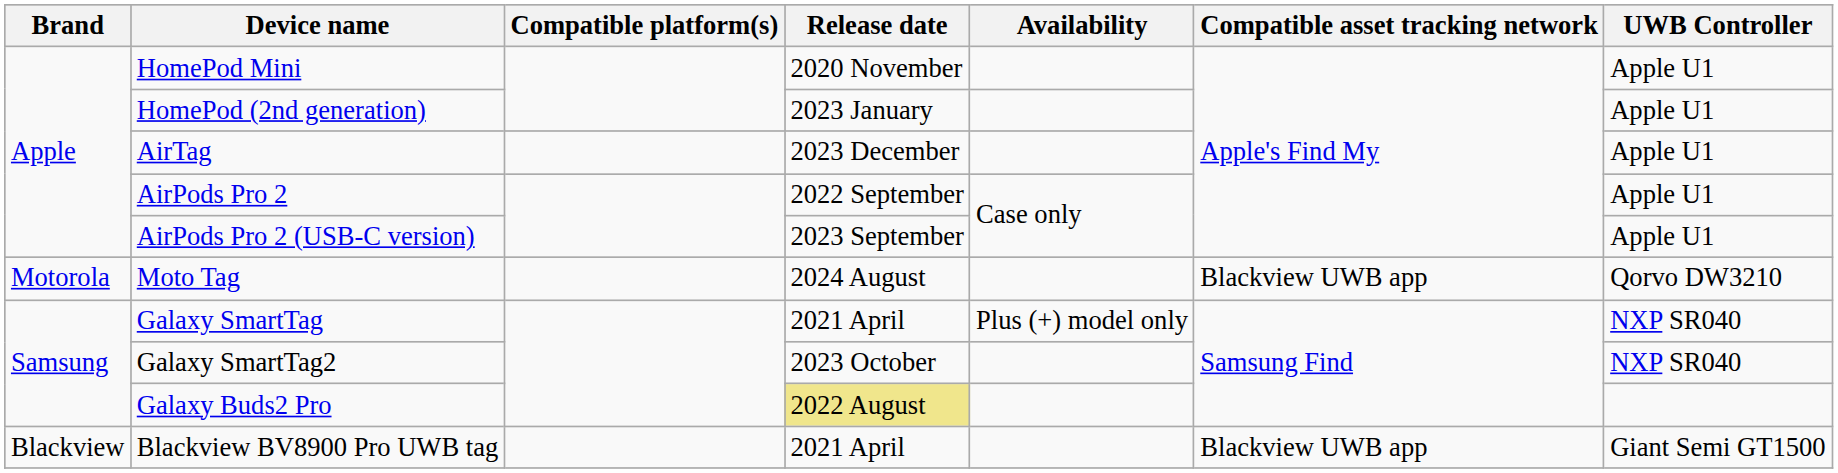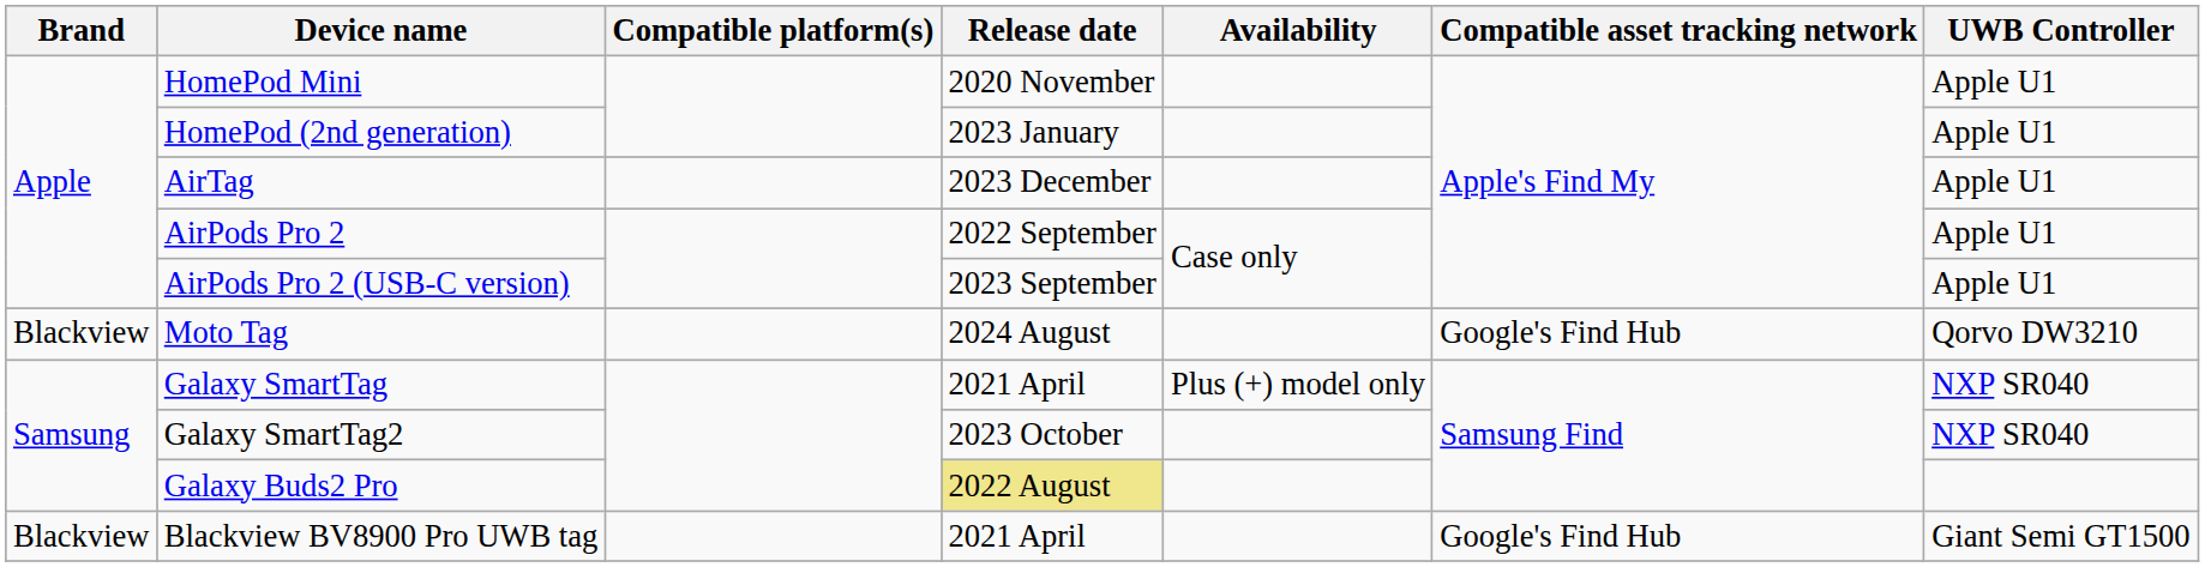Moto Tag | Brand: Motorola -> Blackview
Moto Tag | Compatible asset tracking network: Blackview UWB app -> Google's Find Hub
Blackview BV8900 Pro UWB tag | Compatible asset tracking network: Blackview UWB app -> Google's Find Hub
